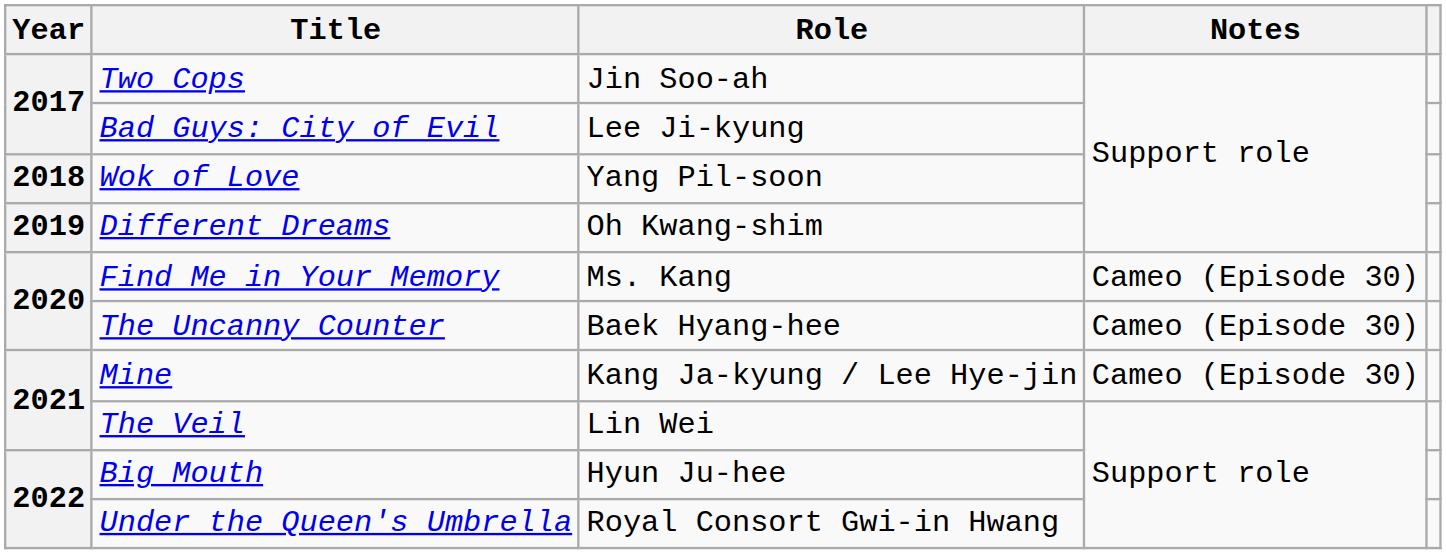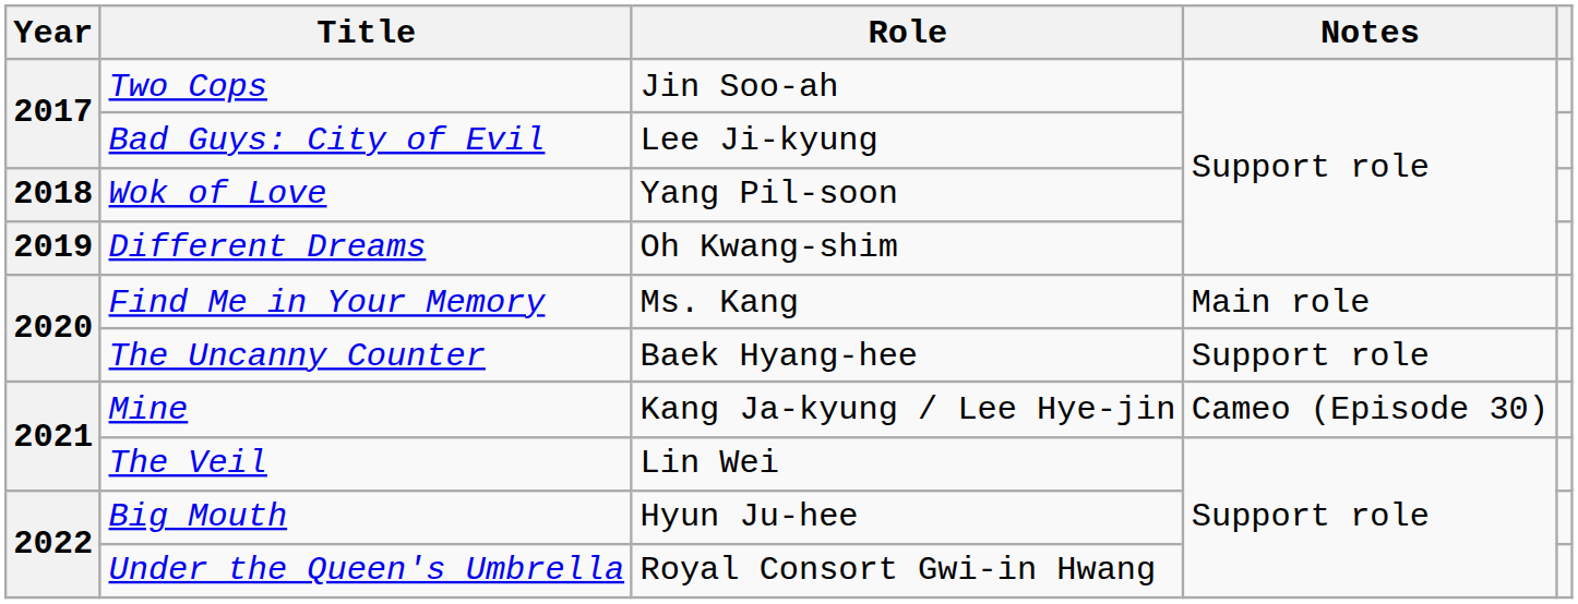Find Me in Your Memory | Notes: Cameo (Episode 30) -> Main role
The Uncanny Counter | Notes: Cameo (Episode 30) -> Support role
